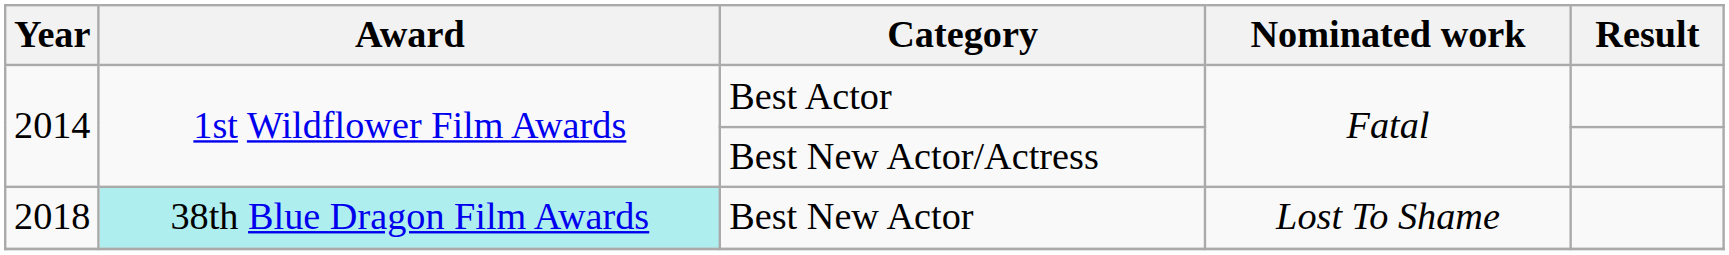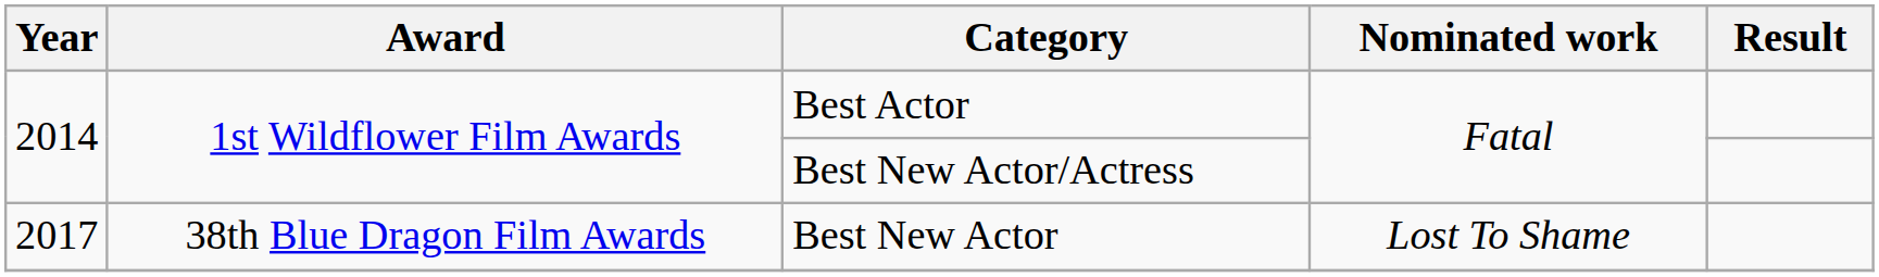Best New Actor | Year: 2018 -> 2017
Best New Actor | Award: paleturquoise background -> no background
